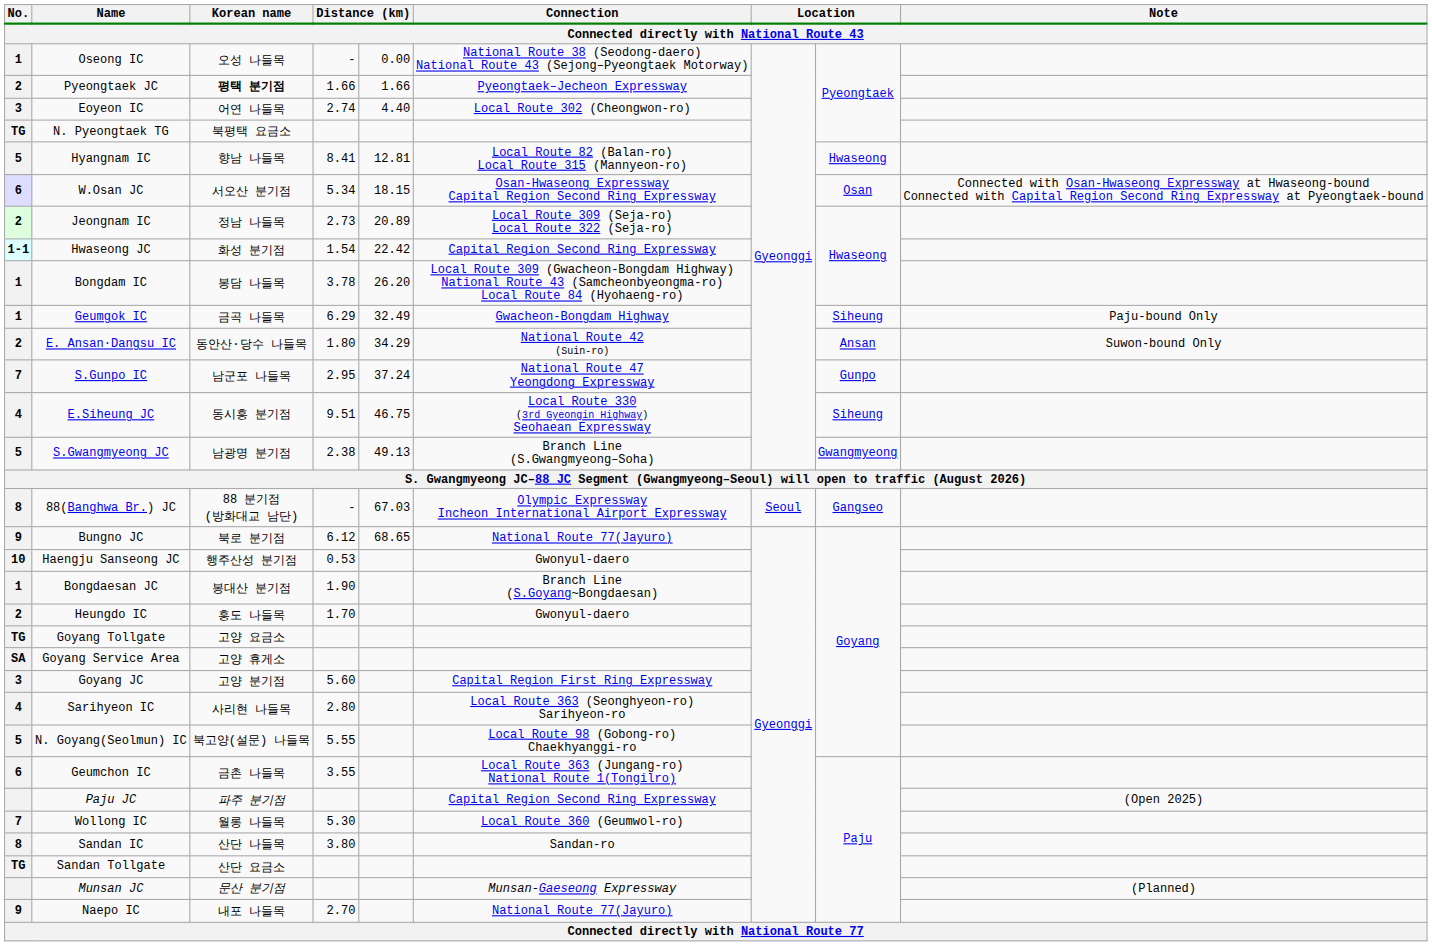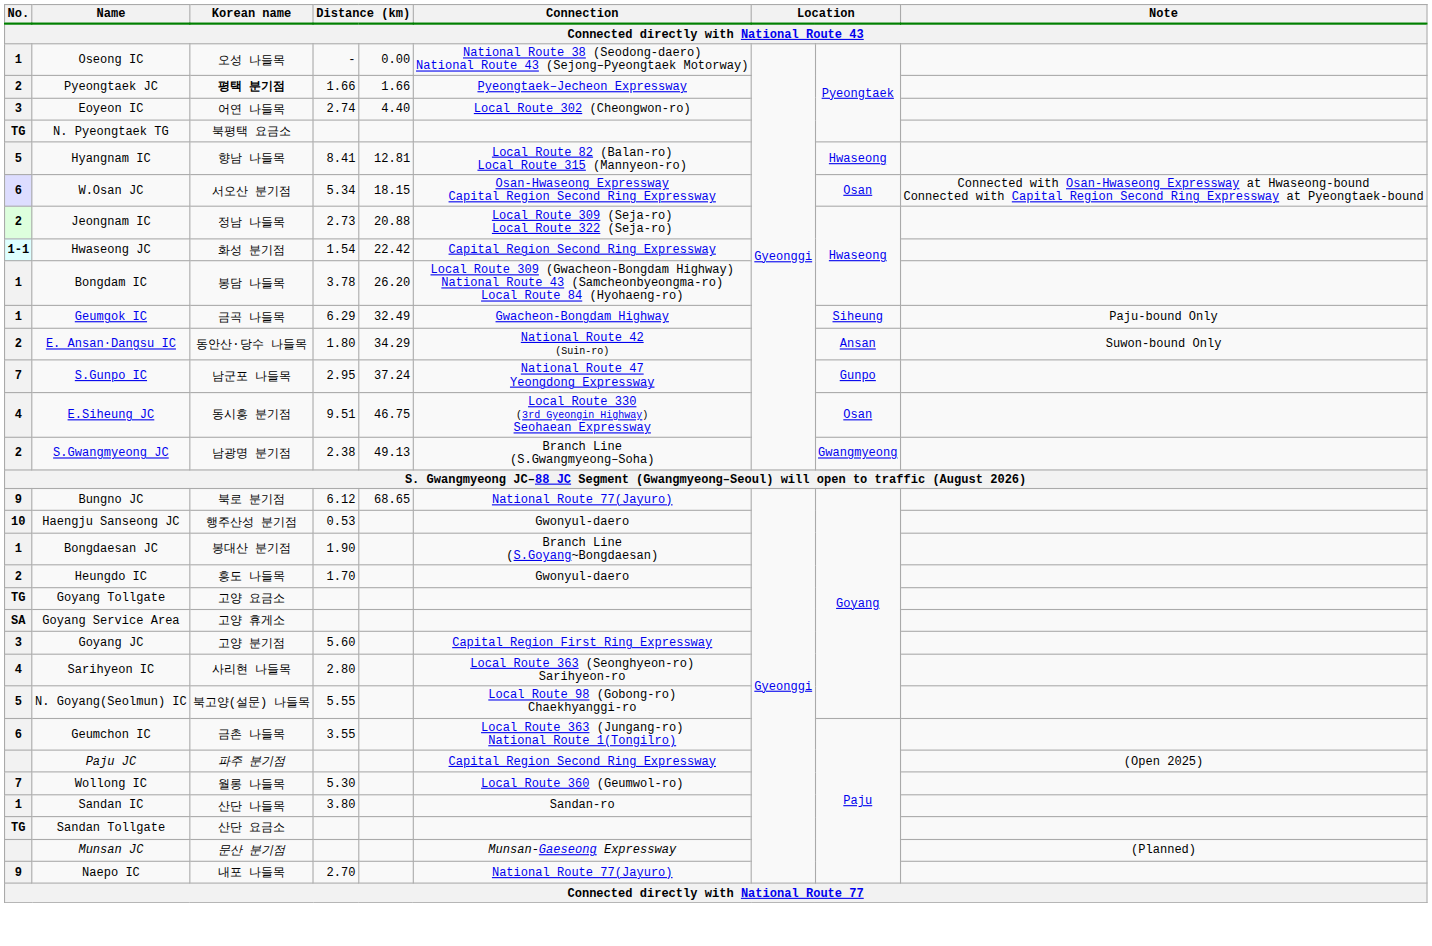Jeongnam IC | column 5: 20.89 -> 20.88
E.Siheung JC | column 8: Siheung -> Osan
S.Gwangmyeong JC | No.: 5 -> 2
- row: 8 | 88(Banghwa Br.) JC | 88 분기점 (방화대교 남단) | - | 67.03 | Olympic Expressway Incheon International Airport Expressway | Seoul | Gangseo
Sandan IC | No.: 8 -> 1
